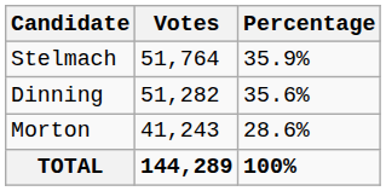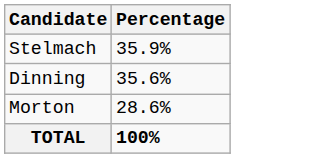- column: Votes | 51,764 | 51,282 | 41,243 | 144,289
